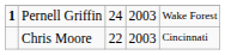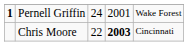Pernell Griffin | column 4: 2003 -> 2001
Chris Moore | column 4: normal -> bold
